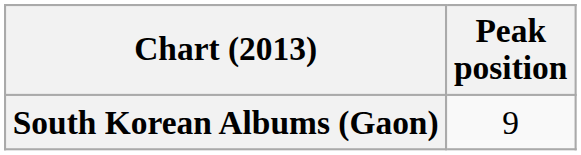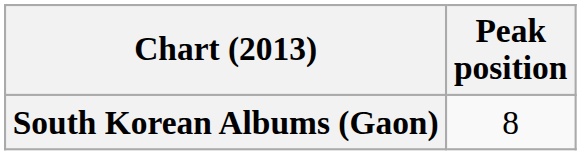South Korean Albums (Gaon) | Peak position: 9 -> 8
